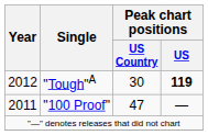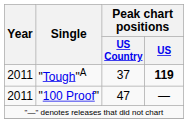"Tough"A | Year: 2012 -> 2011
"Tough"A | Peak chart positions / US Country: 30 -> 37
